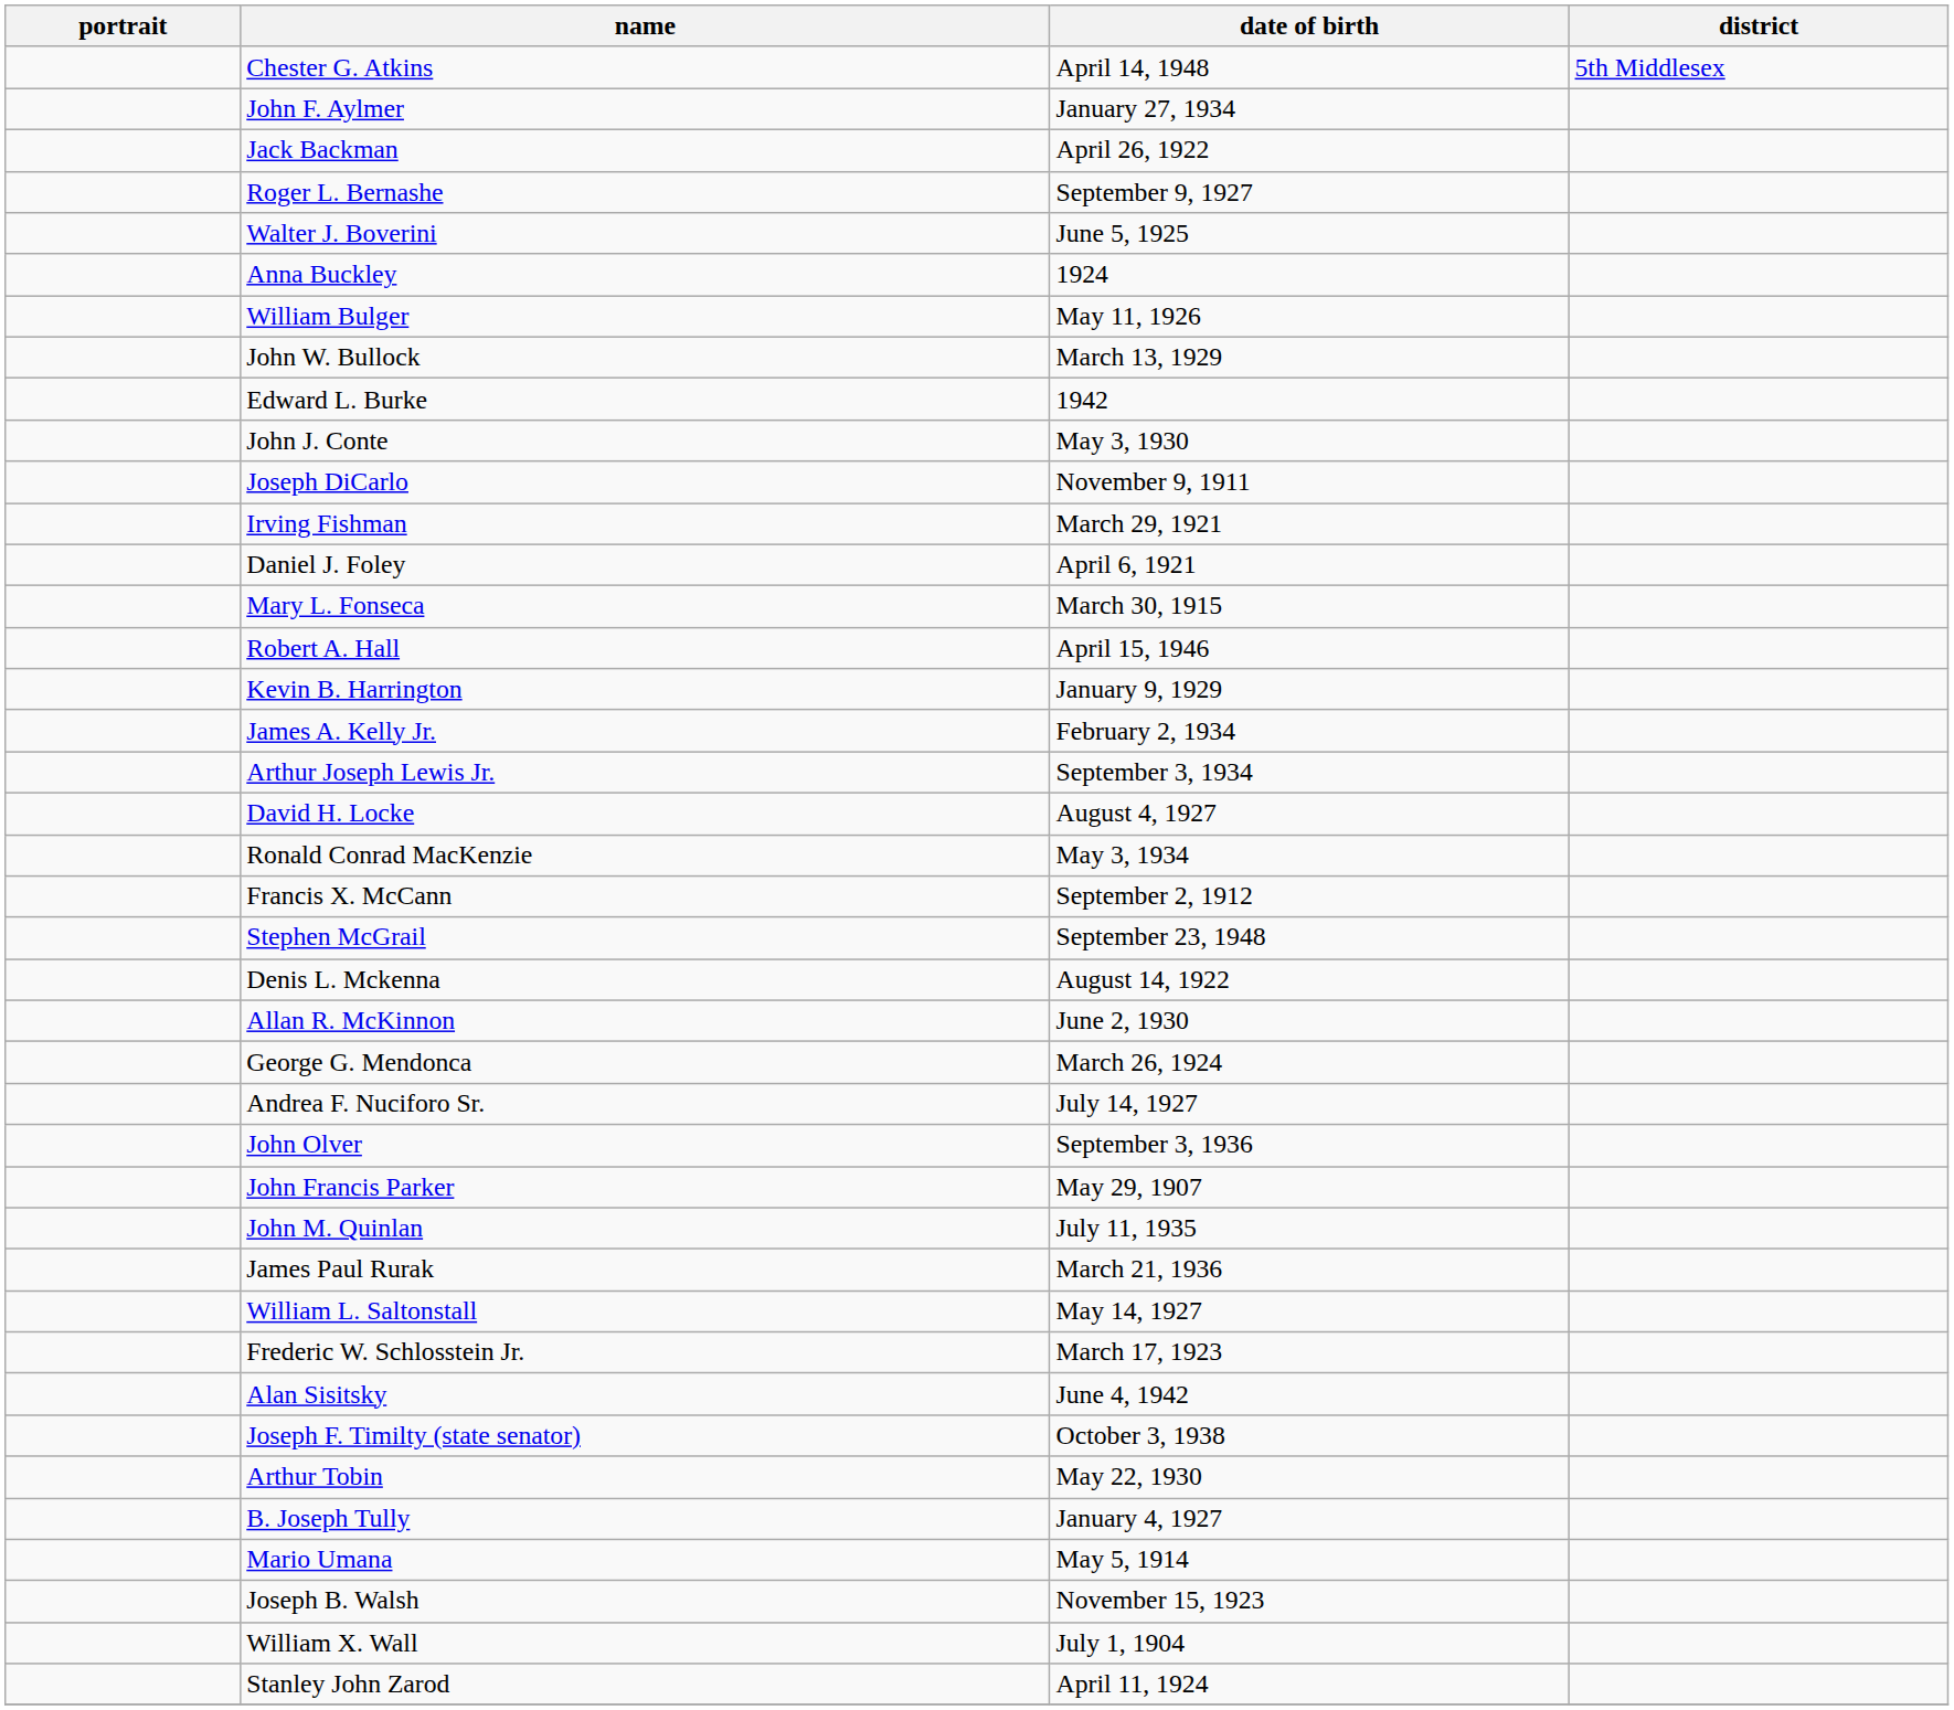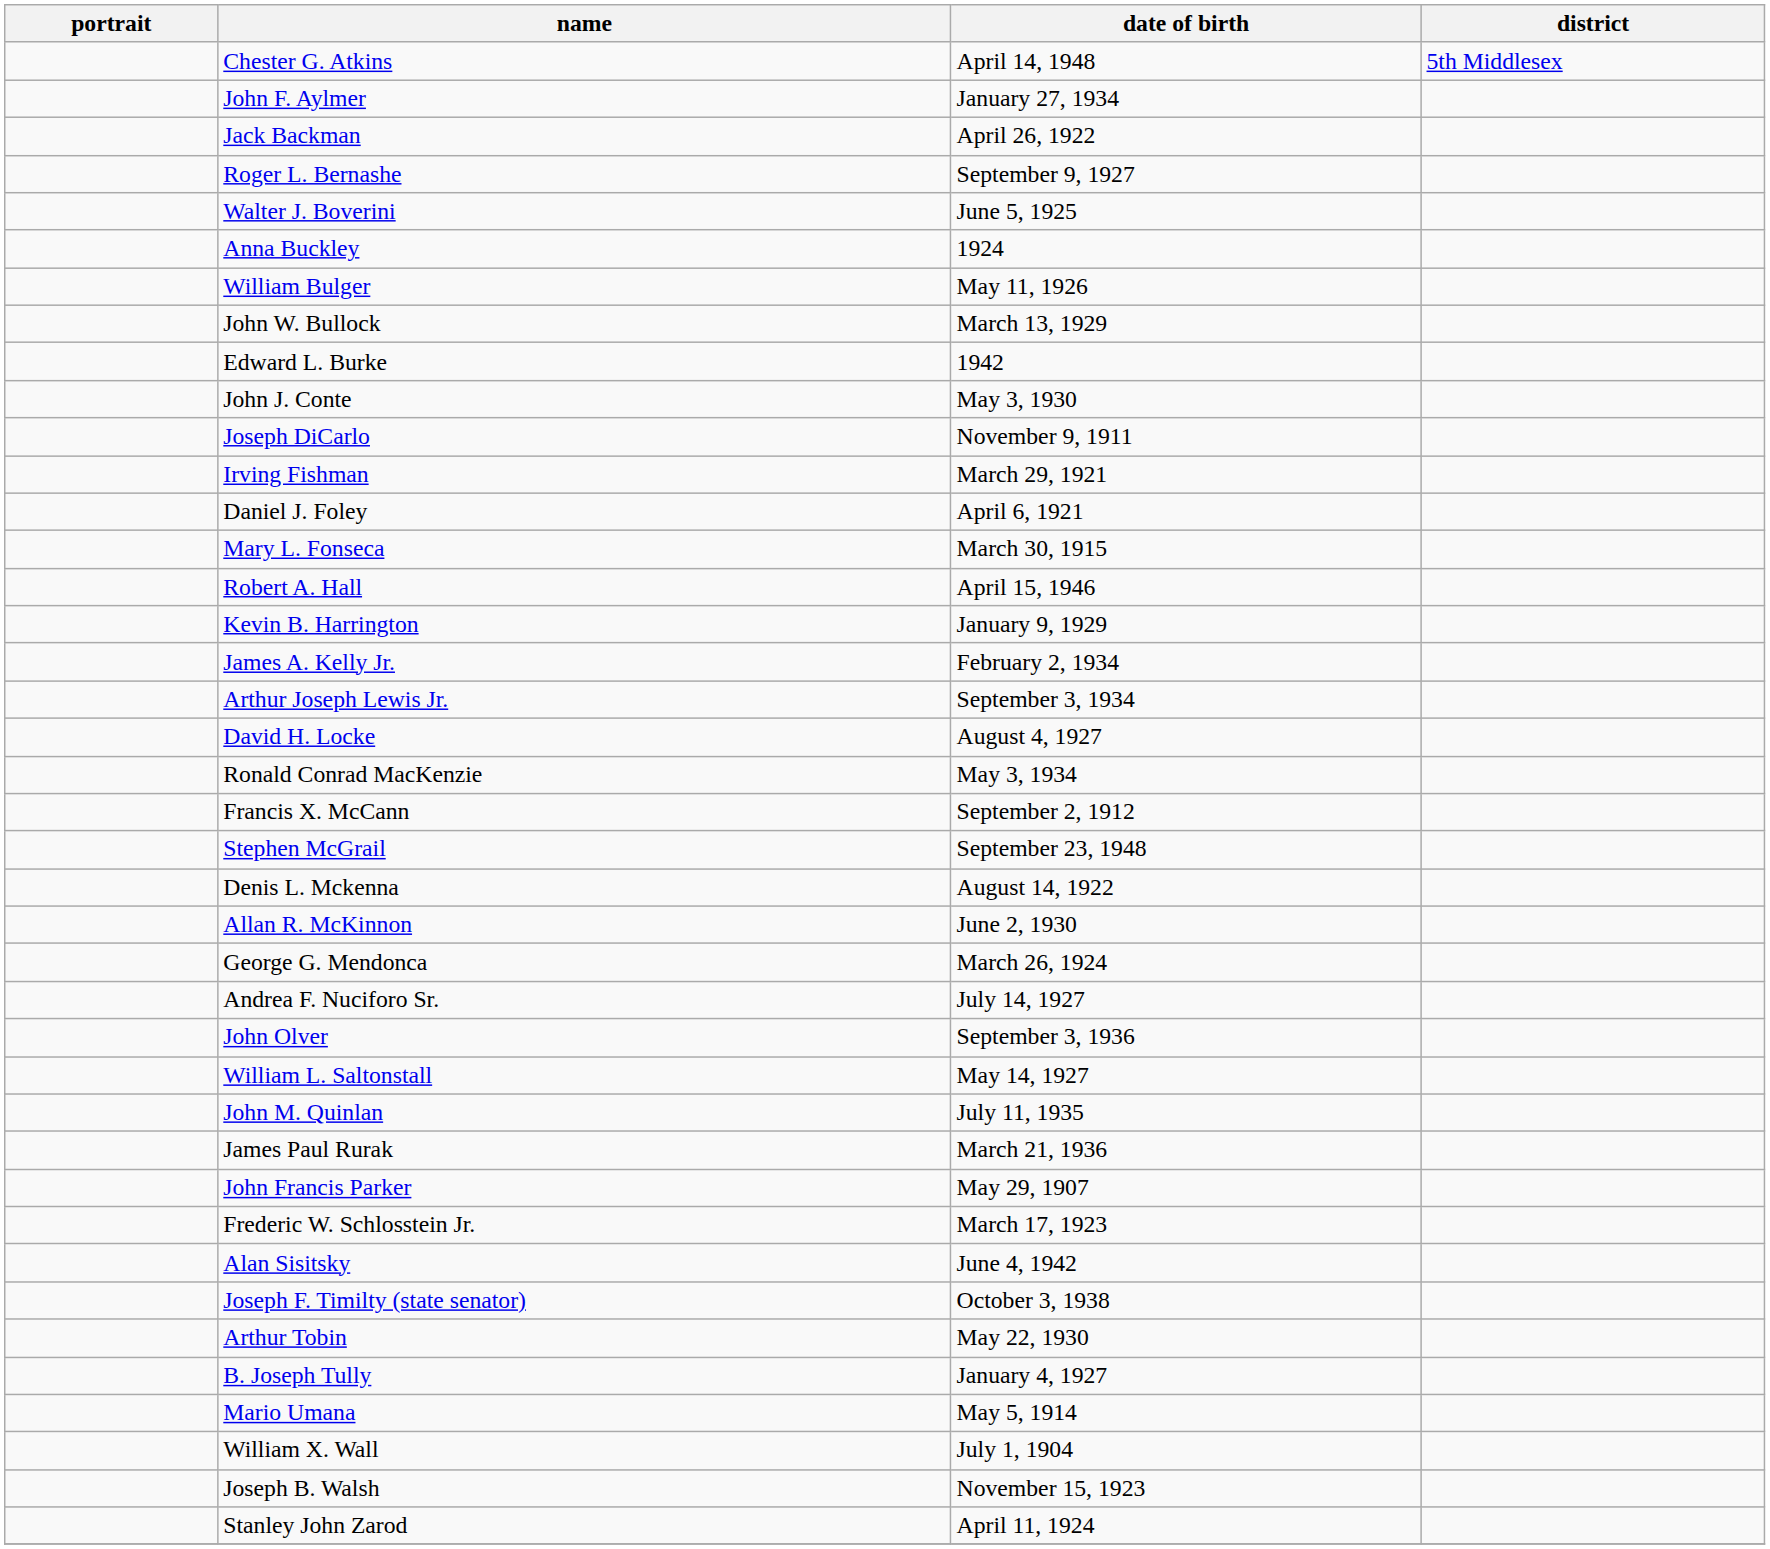rows swapped: John Francis Parker <-> William L. Saltonstall
rows swapped: William X. Wall <-> Joseph B. Walsh
